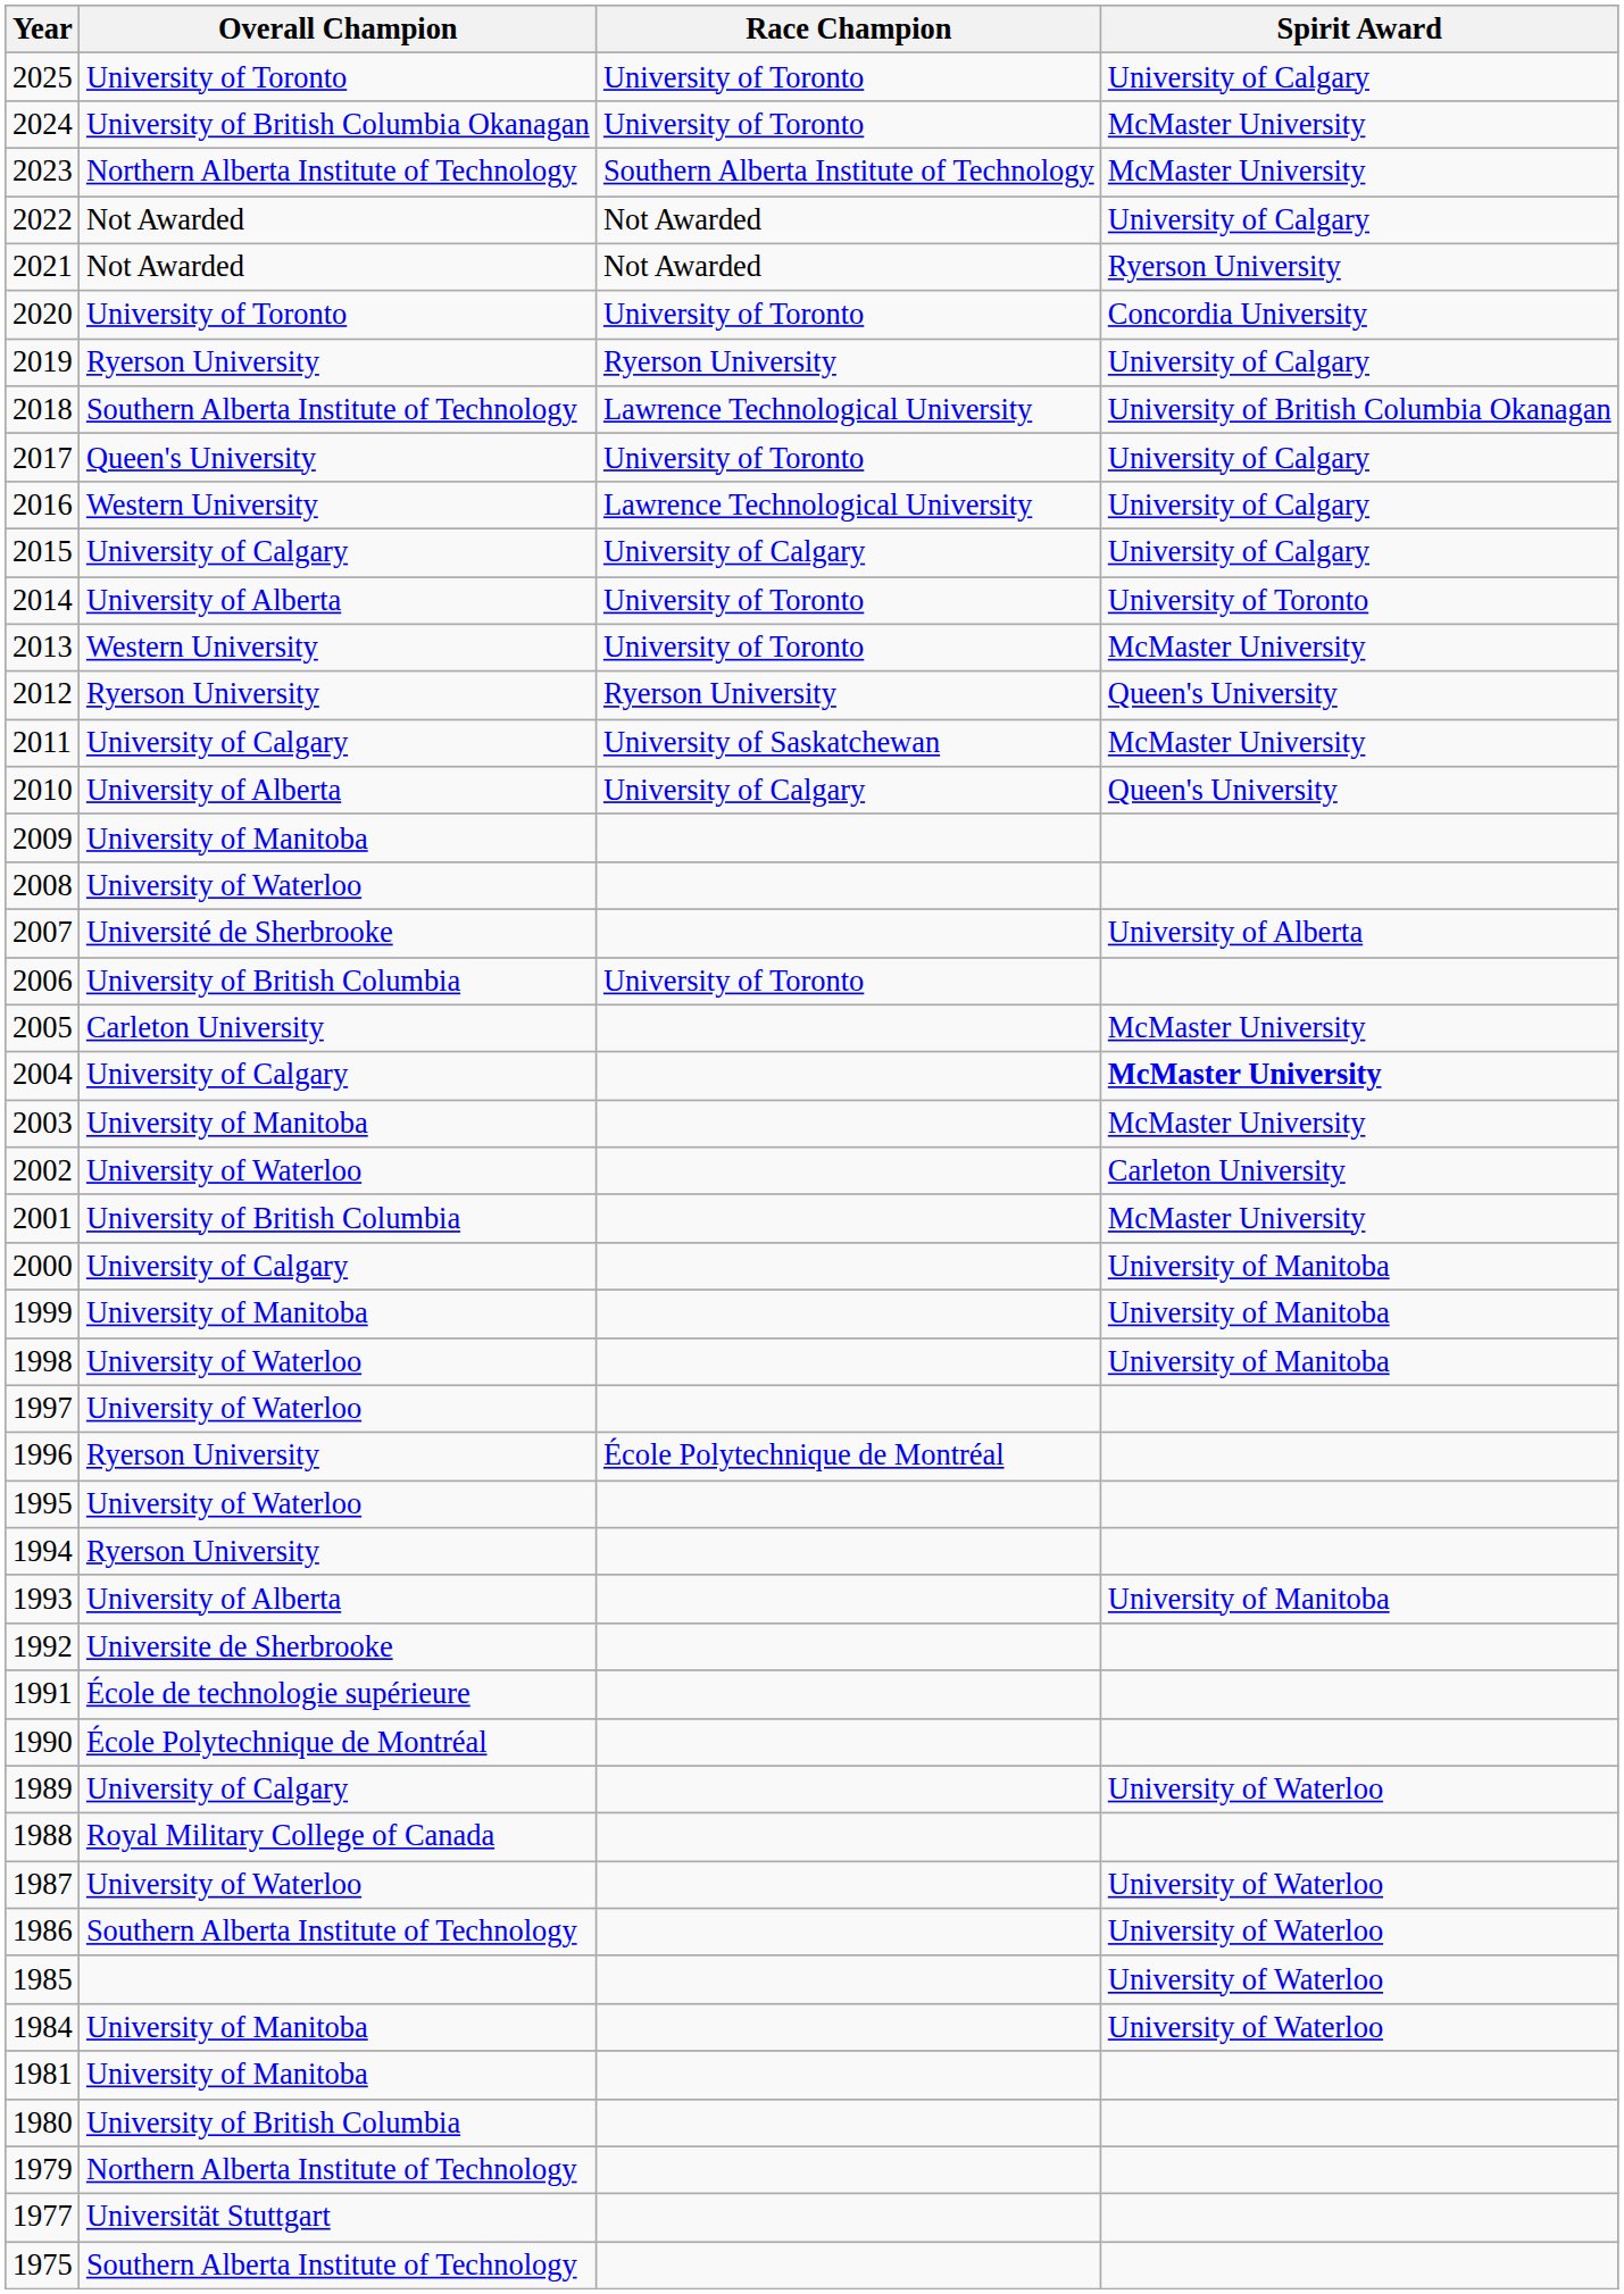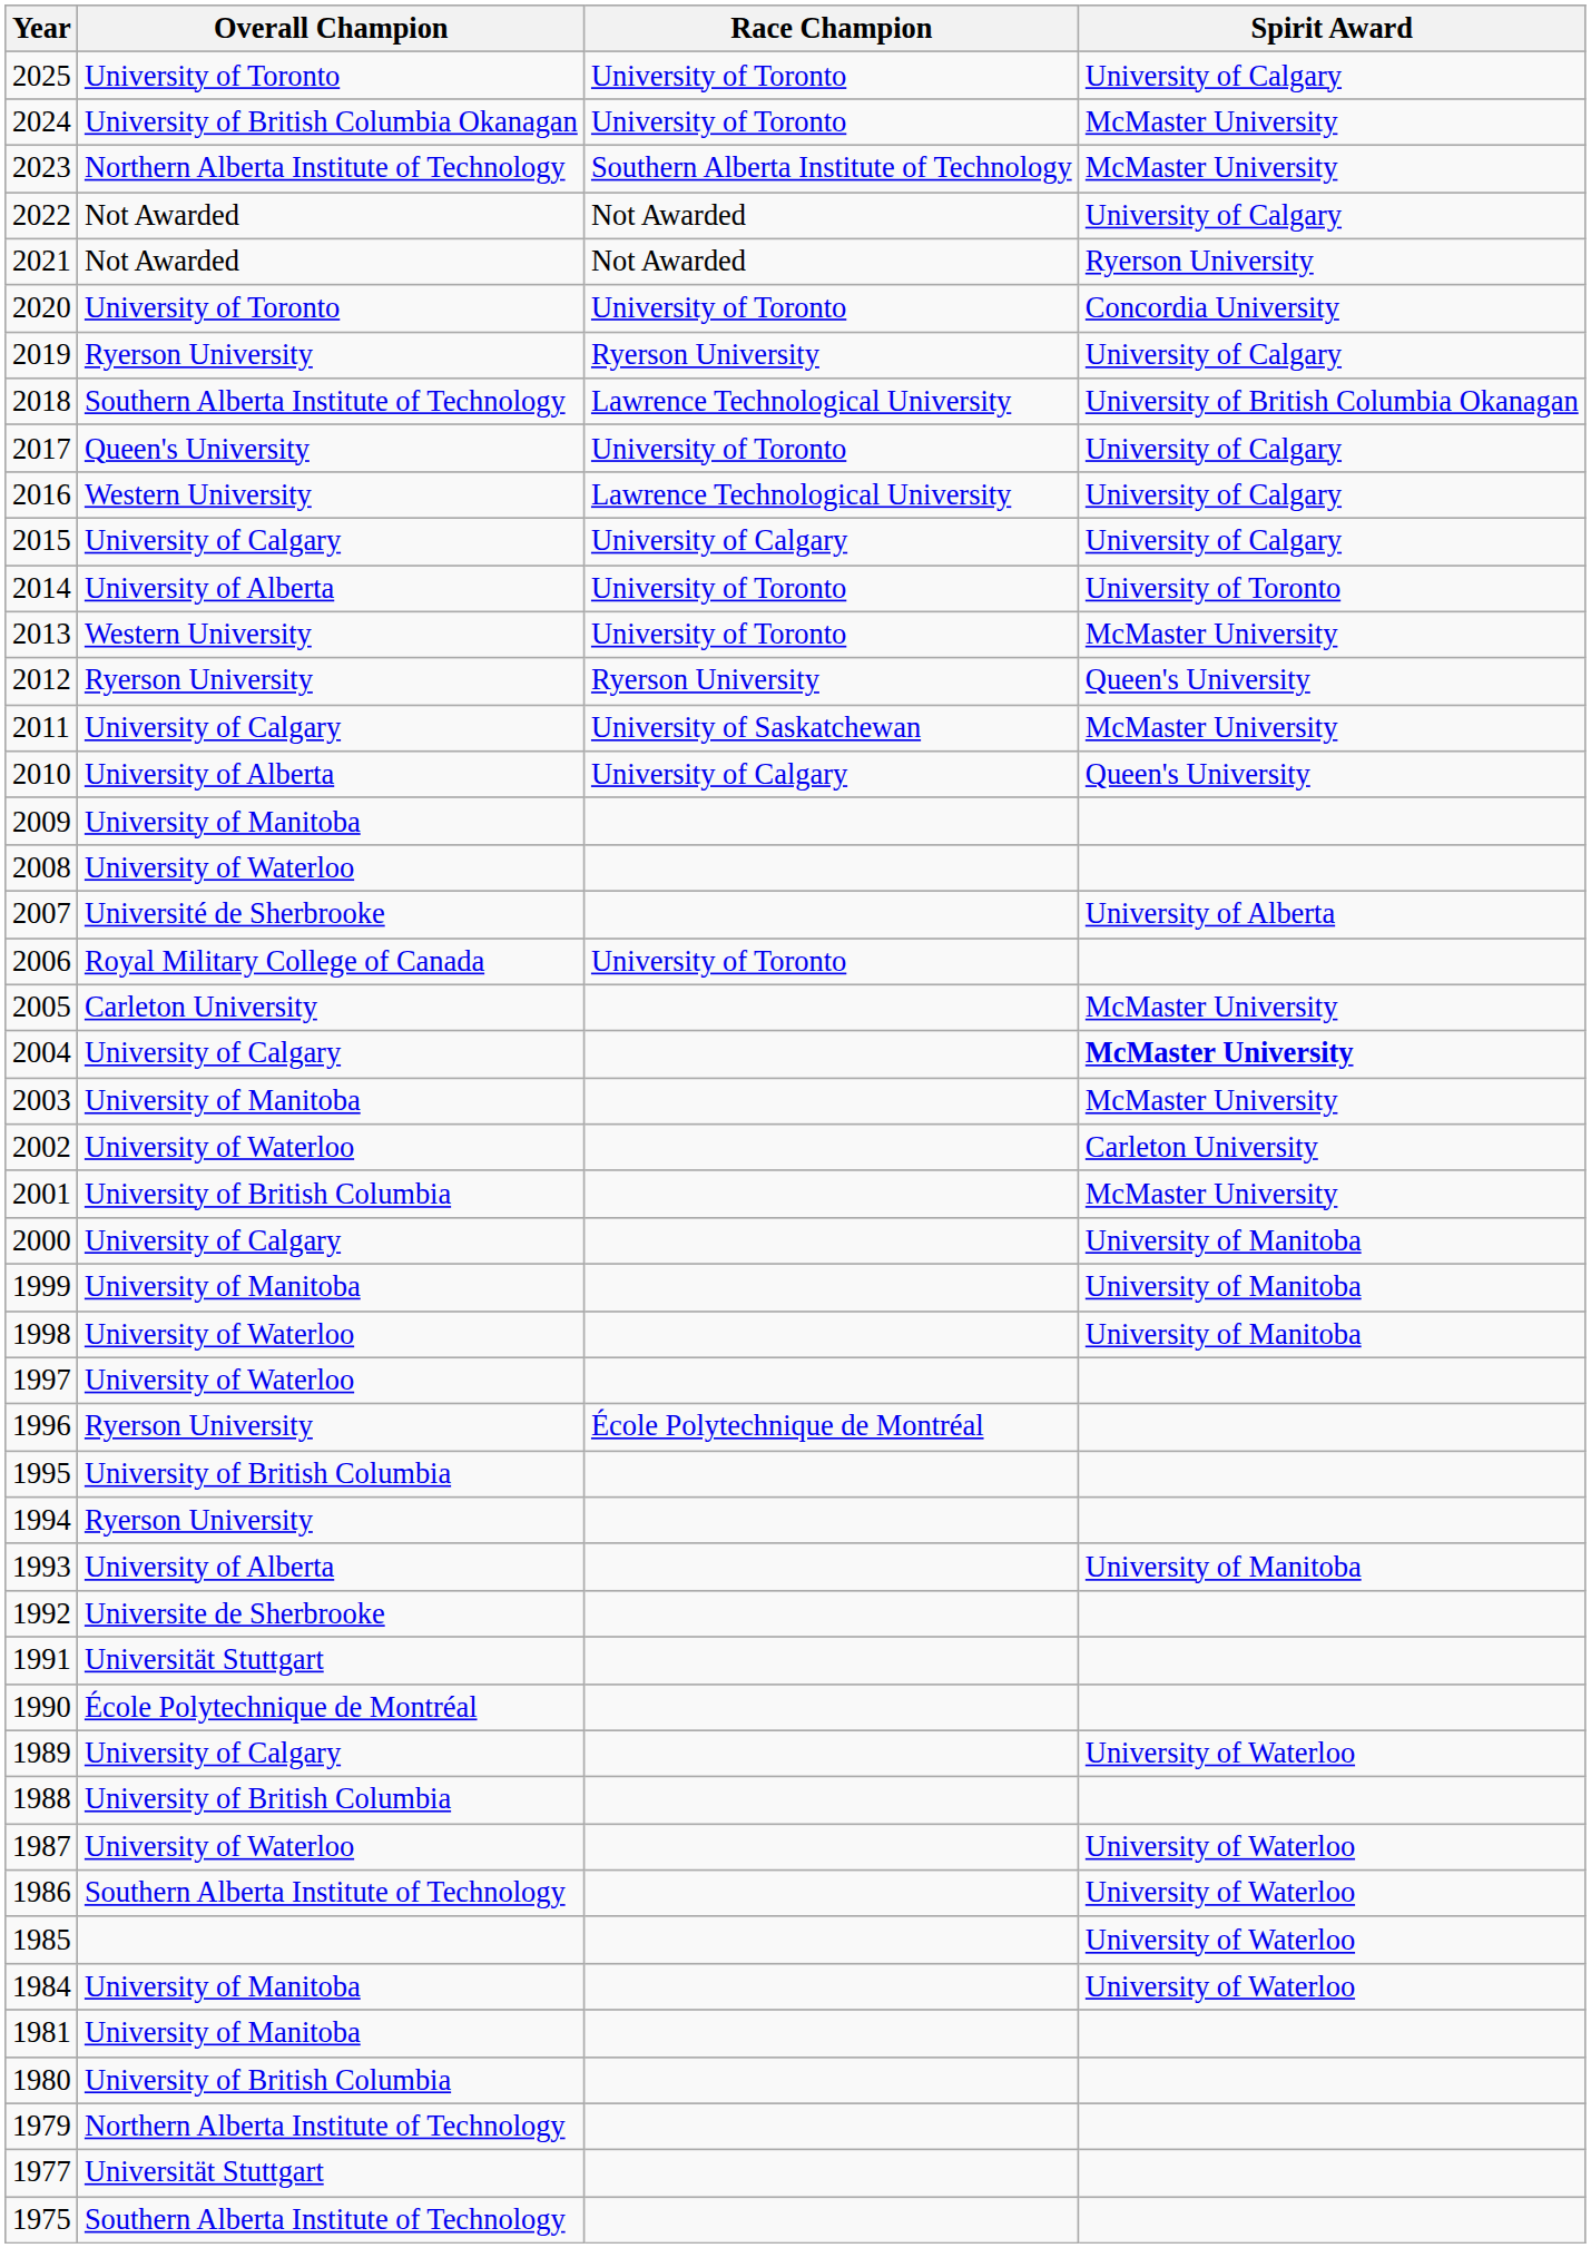2006 | Overall Champion: University of British Columbia -> Royal Military College of Canada
1995 | Overall Champion: University of Waterloo -> University of British Columbia
1991 | Overall Champion: École de technologie supérieure -> Universität Stuttgart
1988 | Overall Champion: Royal Military College of Canada -> University of British Columbia
